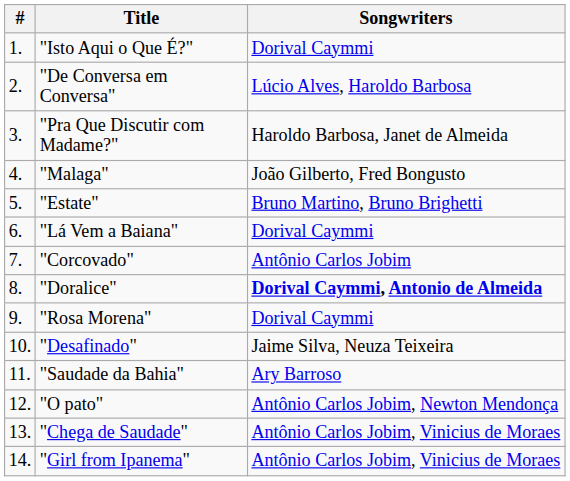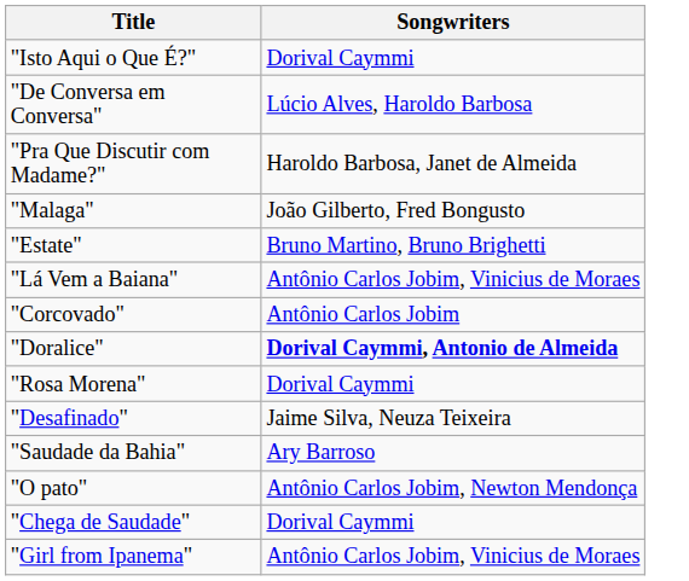- column: # | 1. | 2. | 3. | 4. | 5. | 6. | 7. | 8. | 9. | 10. | 11. | 12. | 13. | 14.
"Lá Vem a Baiana" | Songwriters: Dorival Caymmi -> Antônio Carlos Jobim, Vinicius de Moraes
"Chega de Saudade" | Songwriters: Antônio Carlos Jobim, Vinicius de Moraes -> Dorival Caymmi
